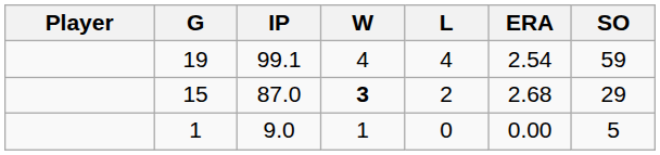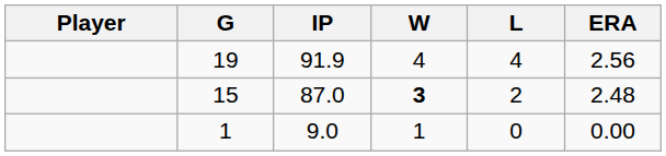- column: SO | 59 | 29 | 5
19 | IP: 99.1 -> 91.9
19 | ERA: 2.54 -> 2.56
15 | ERA: 2.68 -> 2.48
